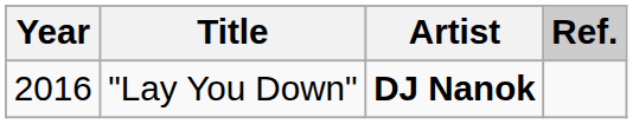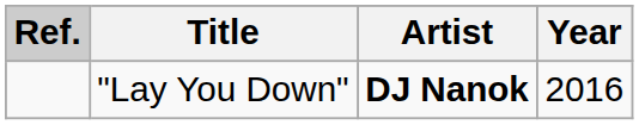columns swapped: Year <-> Ref.
